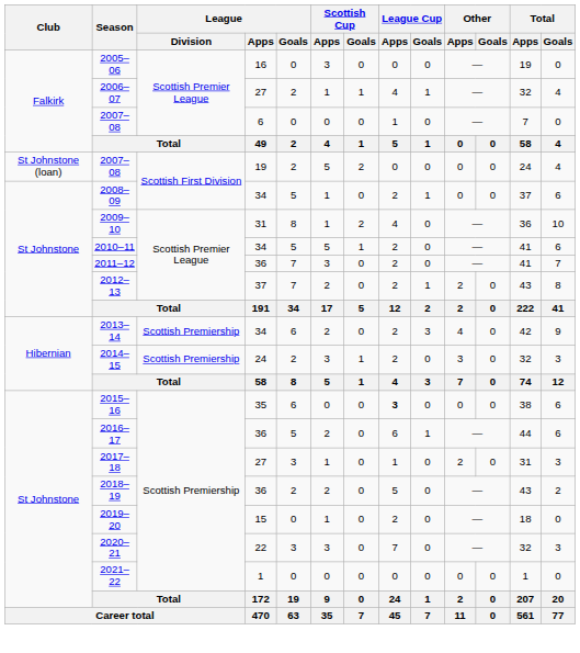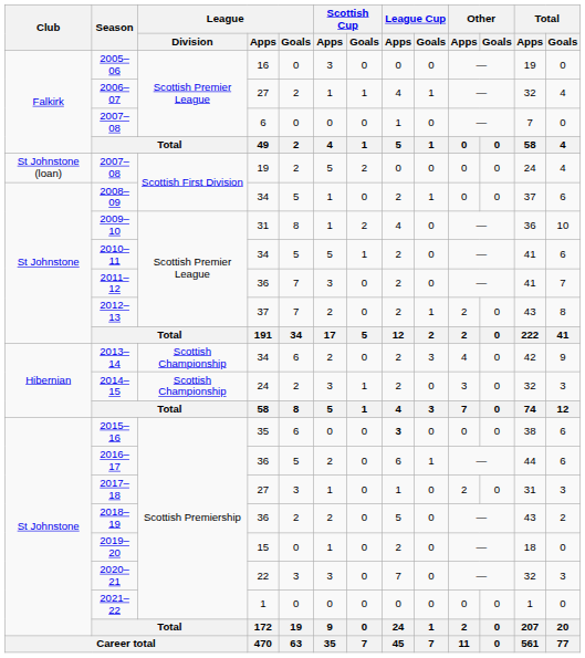2013–14 | League / Division: Scottish Premiership -> Scottish Championship
2014–15 | League / Division: Scottish Premiership -> Scottish Championship
